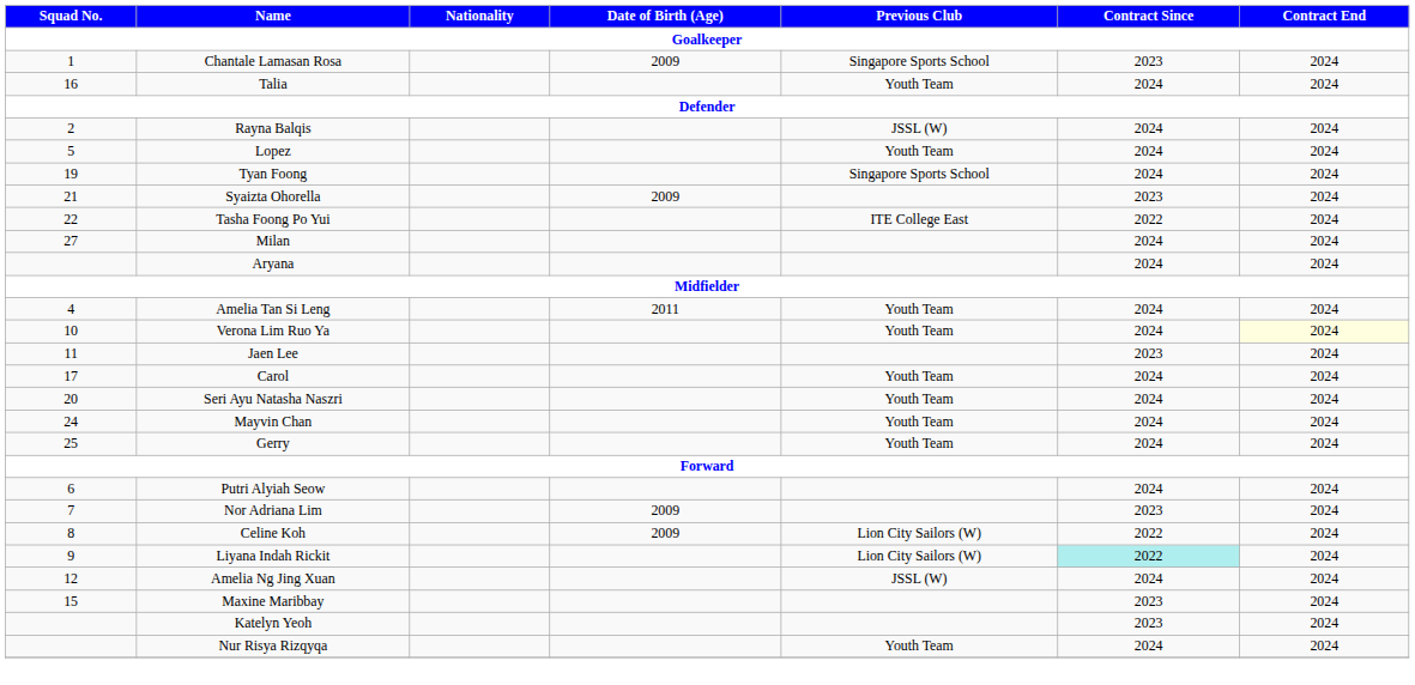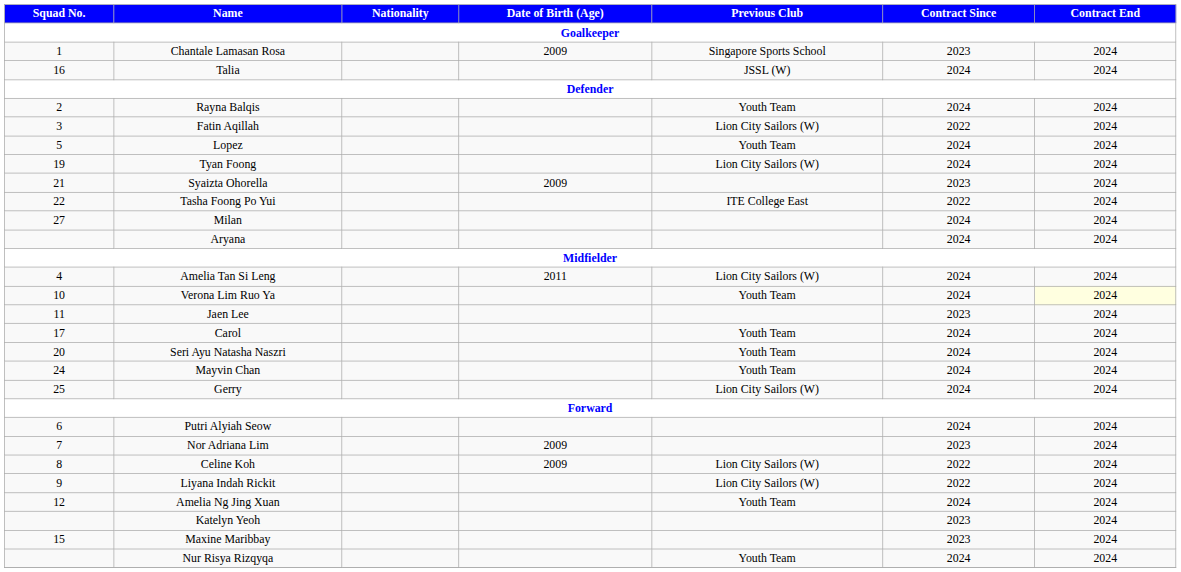Talia | Previous Club: Youth Team -> JSSL (W)
Rayna Balqis | Previous Club: JSSL (W) -> Youth Team
+ row: 3 | Fatin Aqillah | Lion City Sailors (W) | 2022 | 2024
Tyan Foong | Previous Club: Singapore Sports School -> Lion City Sailors (W)
Amelia Tan Si Leng | Previous Club: Youth Team -> Lion City Sailors (W)
Gerry | Previous Club: Youth Team -> Lion City Sailors (W)
Liyana Indah Rickit | Contract Since: paleturquoise background -> no background
Amelia Ng Jing Xuan | Previous Club: JSSL (W) -> Youth Team
rows swapped: Maxine Maribbay <-> Katelyn Yeoh
